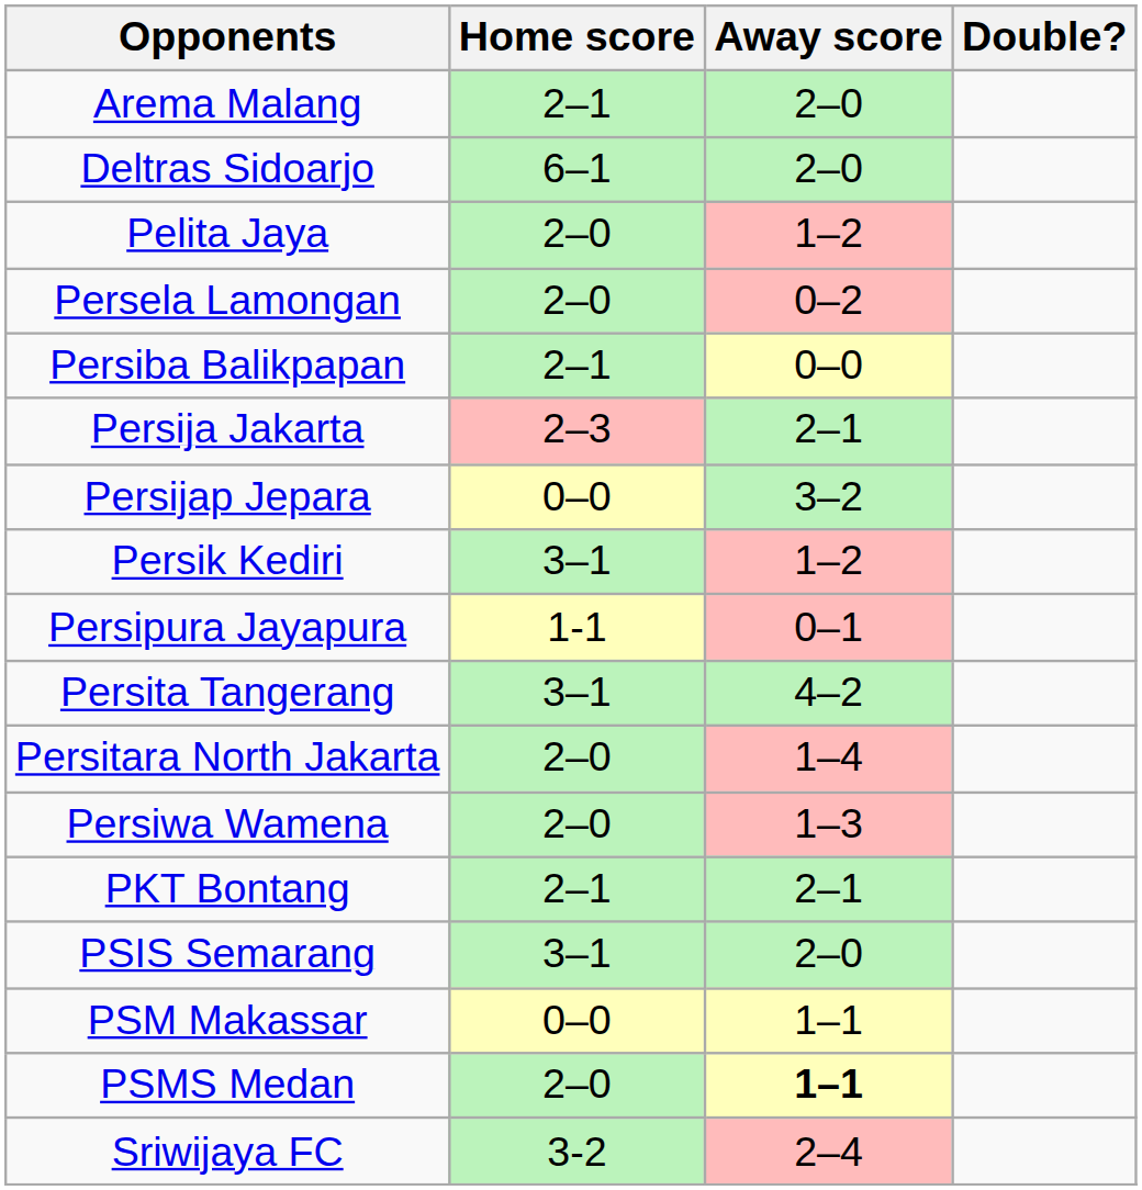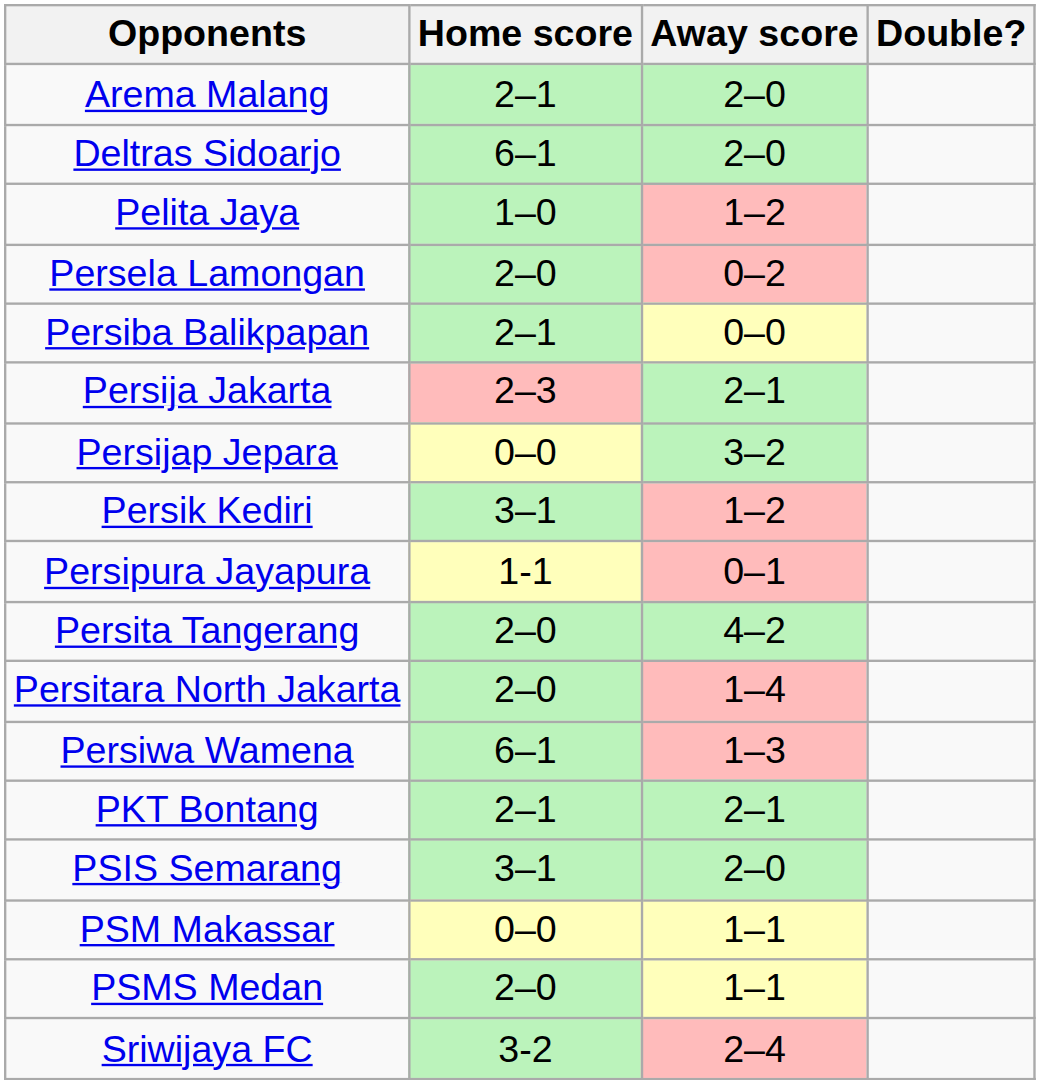Pelita Jaya | Home score: 2–0 -> 1–0
Persita Tangerang | Home score: 3–1 -> 2–0
Persiwa Wamena | Home score: 2–0 -> 6–1
PSMS Medan | Away score: bold -> normal
